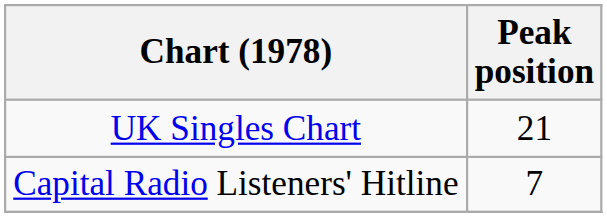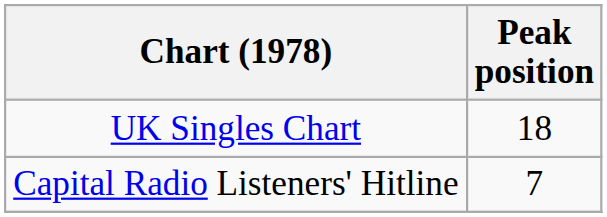UK Singles Chart | Peak position: 21 -> 18
